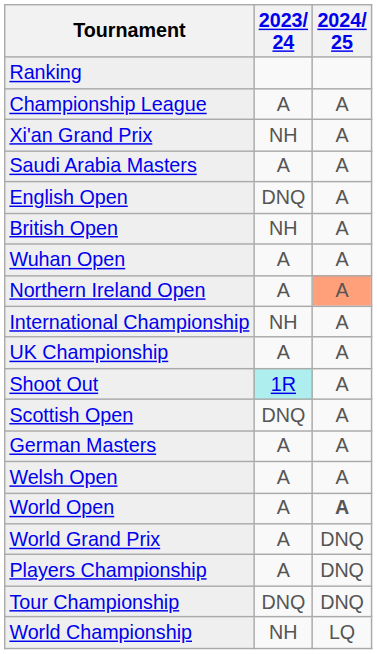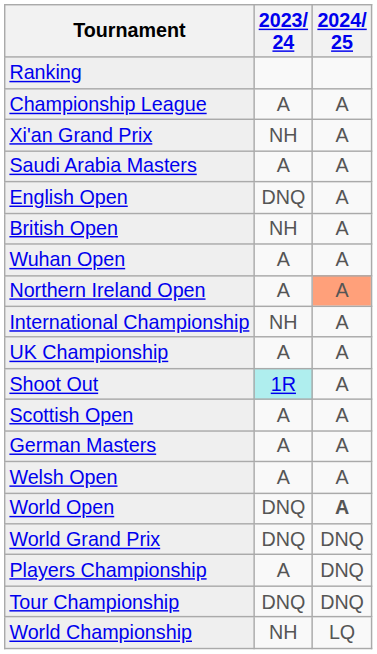Scottish Open | 2023/ 24: DNQ -> A
World Open | 2023/ 24: A -> DNQ
World Grand Prix | 2023/ 24: A -> DNQ
